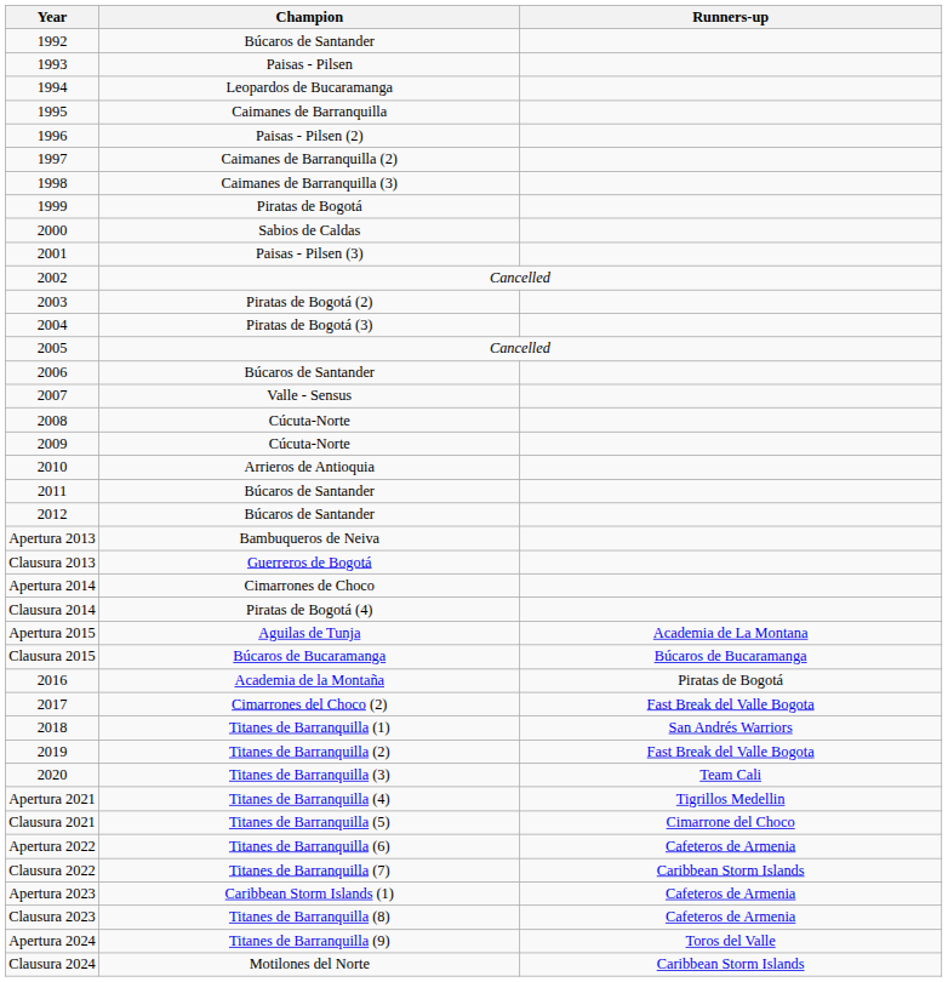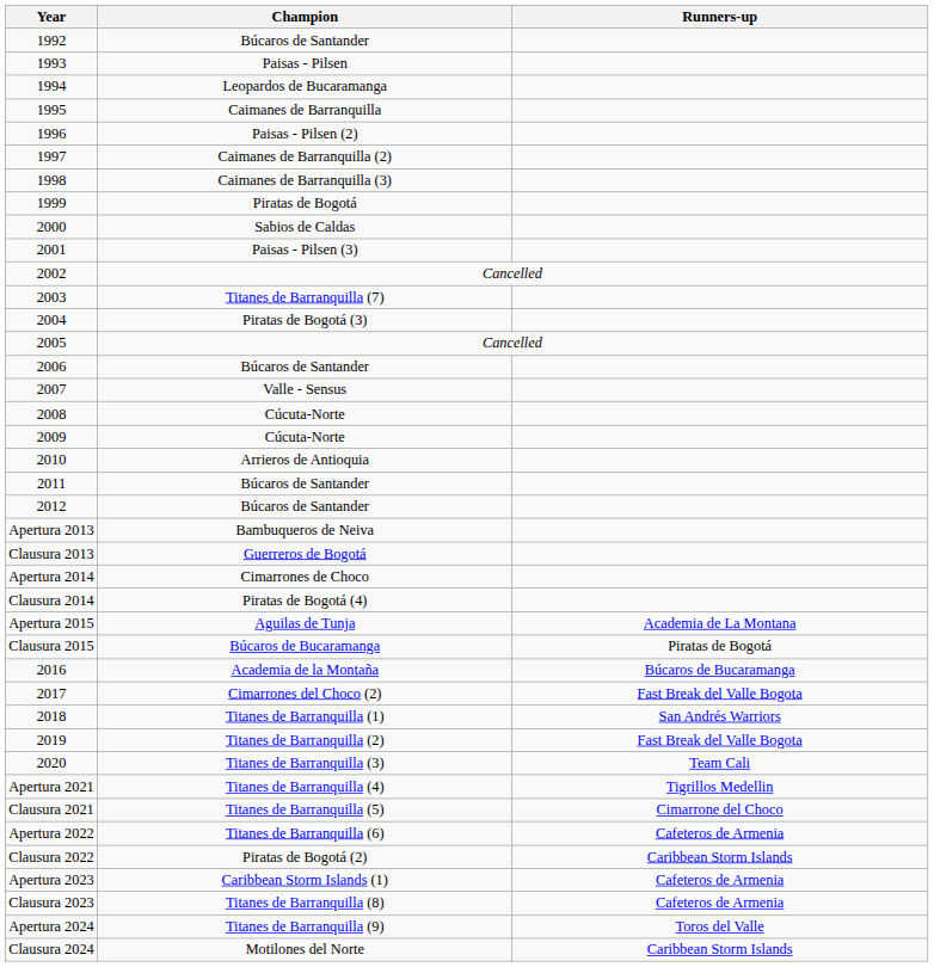2003 | Champion: Piratas de Bogotá (2) -> Titanes de Barranquilla (7)
Clausura 2015 | Runners-up: Búcaros de Bucaramanga -> Piratas de Bogotá
2016 | Runners-up: Piratas de Bogotá -> Búcaros de Bucaramanga
Clausura 2022 | Champion: Titanes de Barranquilla (7) -> Piratas de Bogotá (2)
